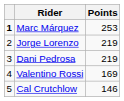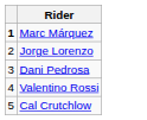- column: Points | 253 | 219 | 219 | 169 | 146
